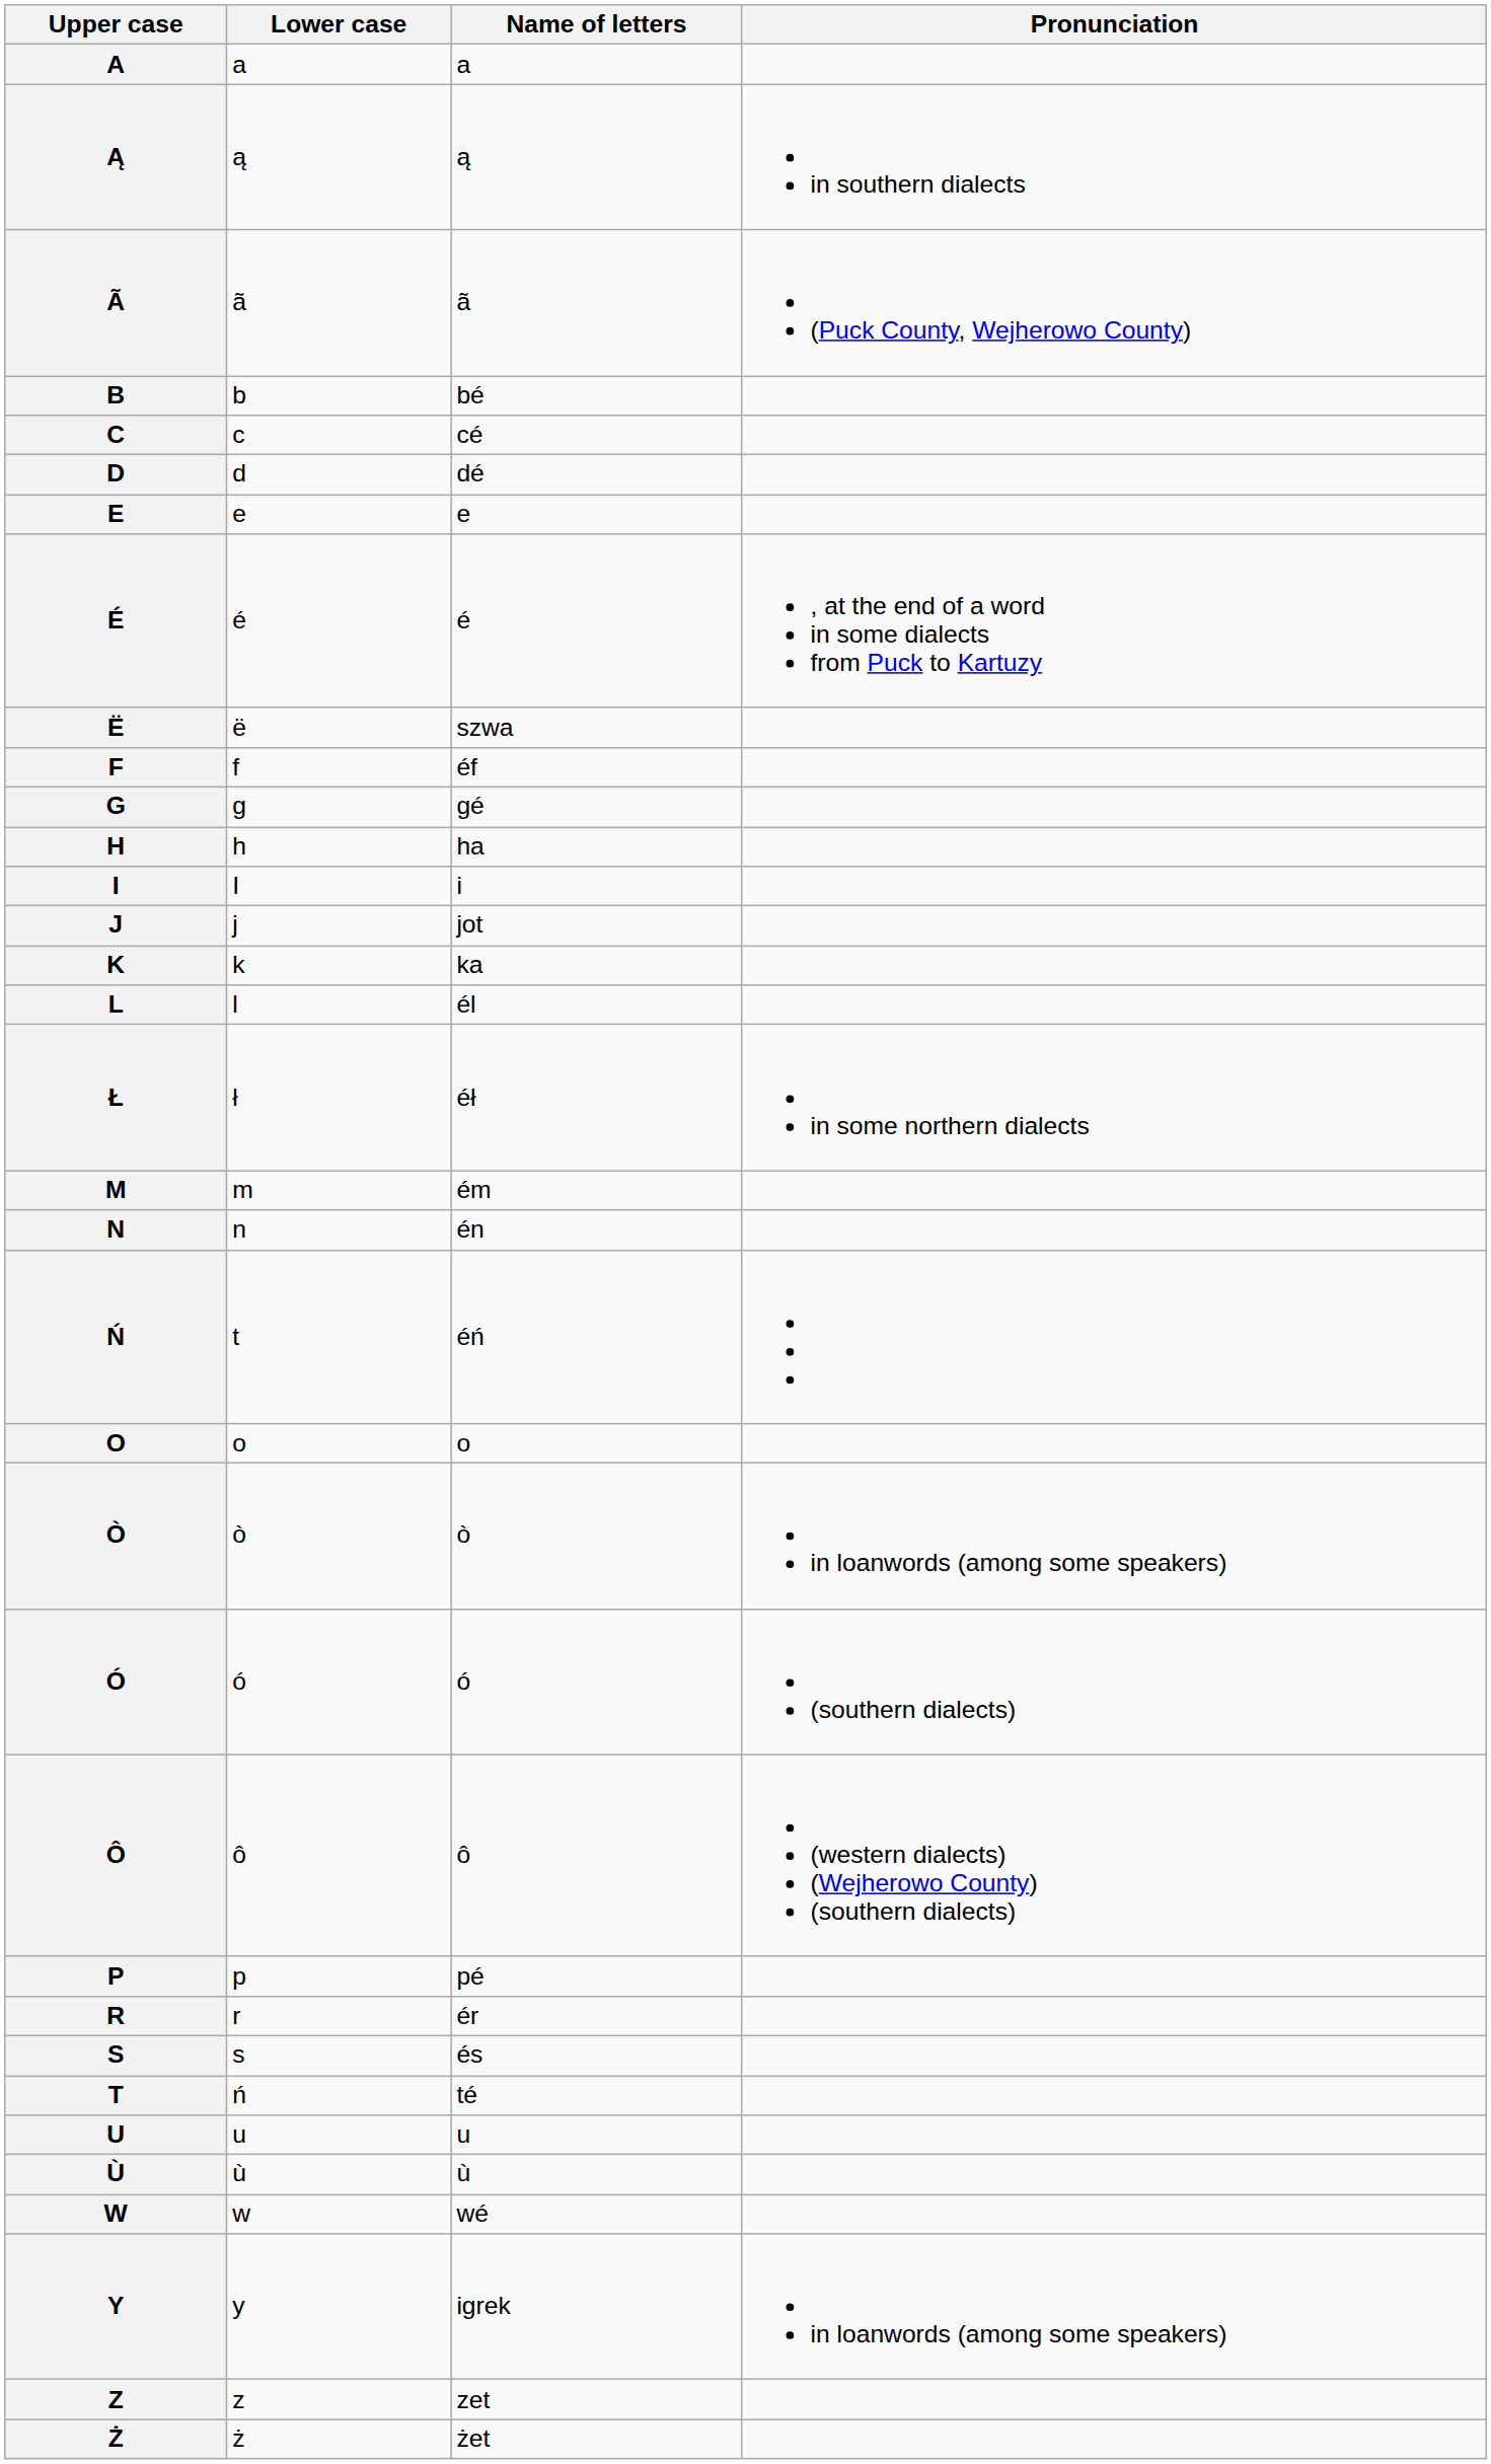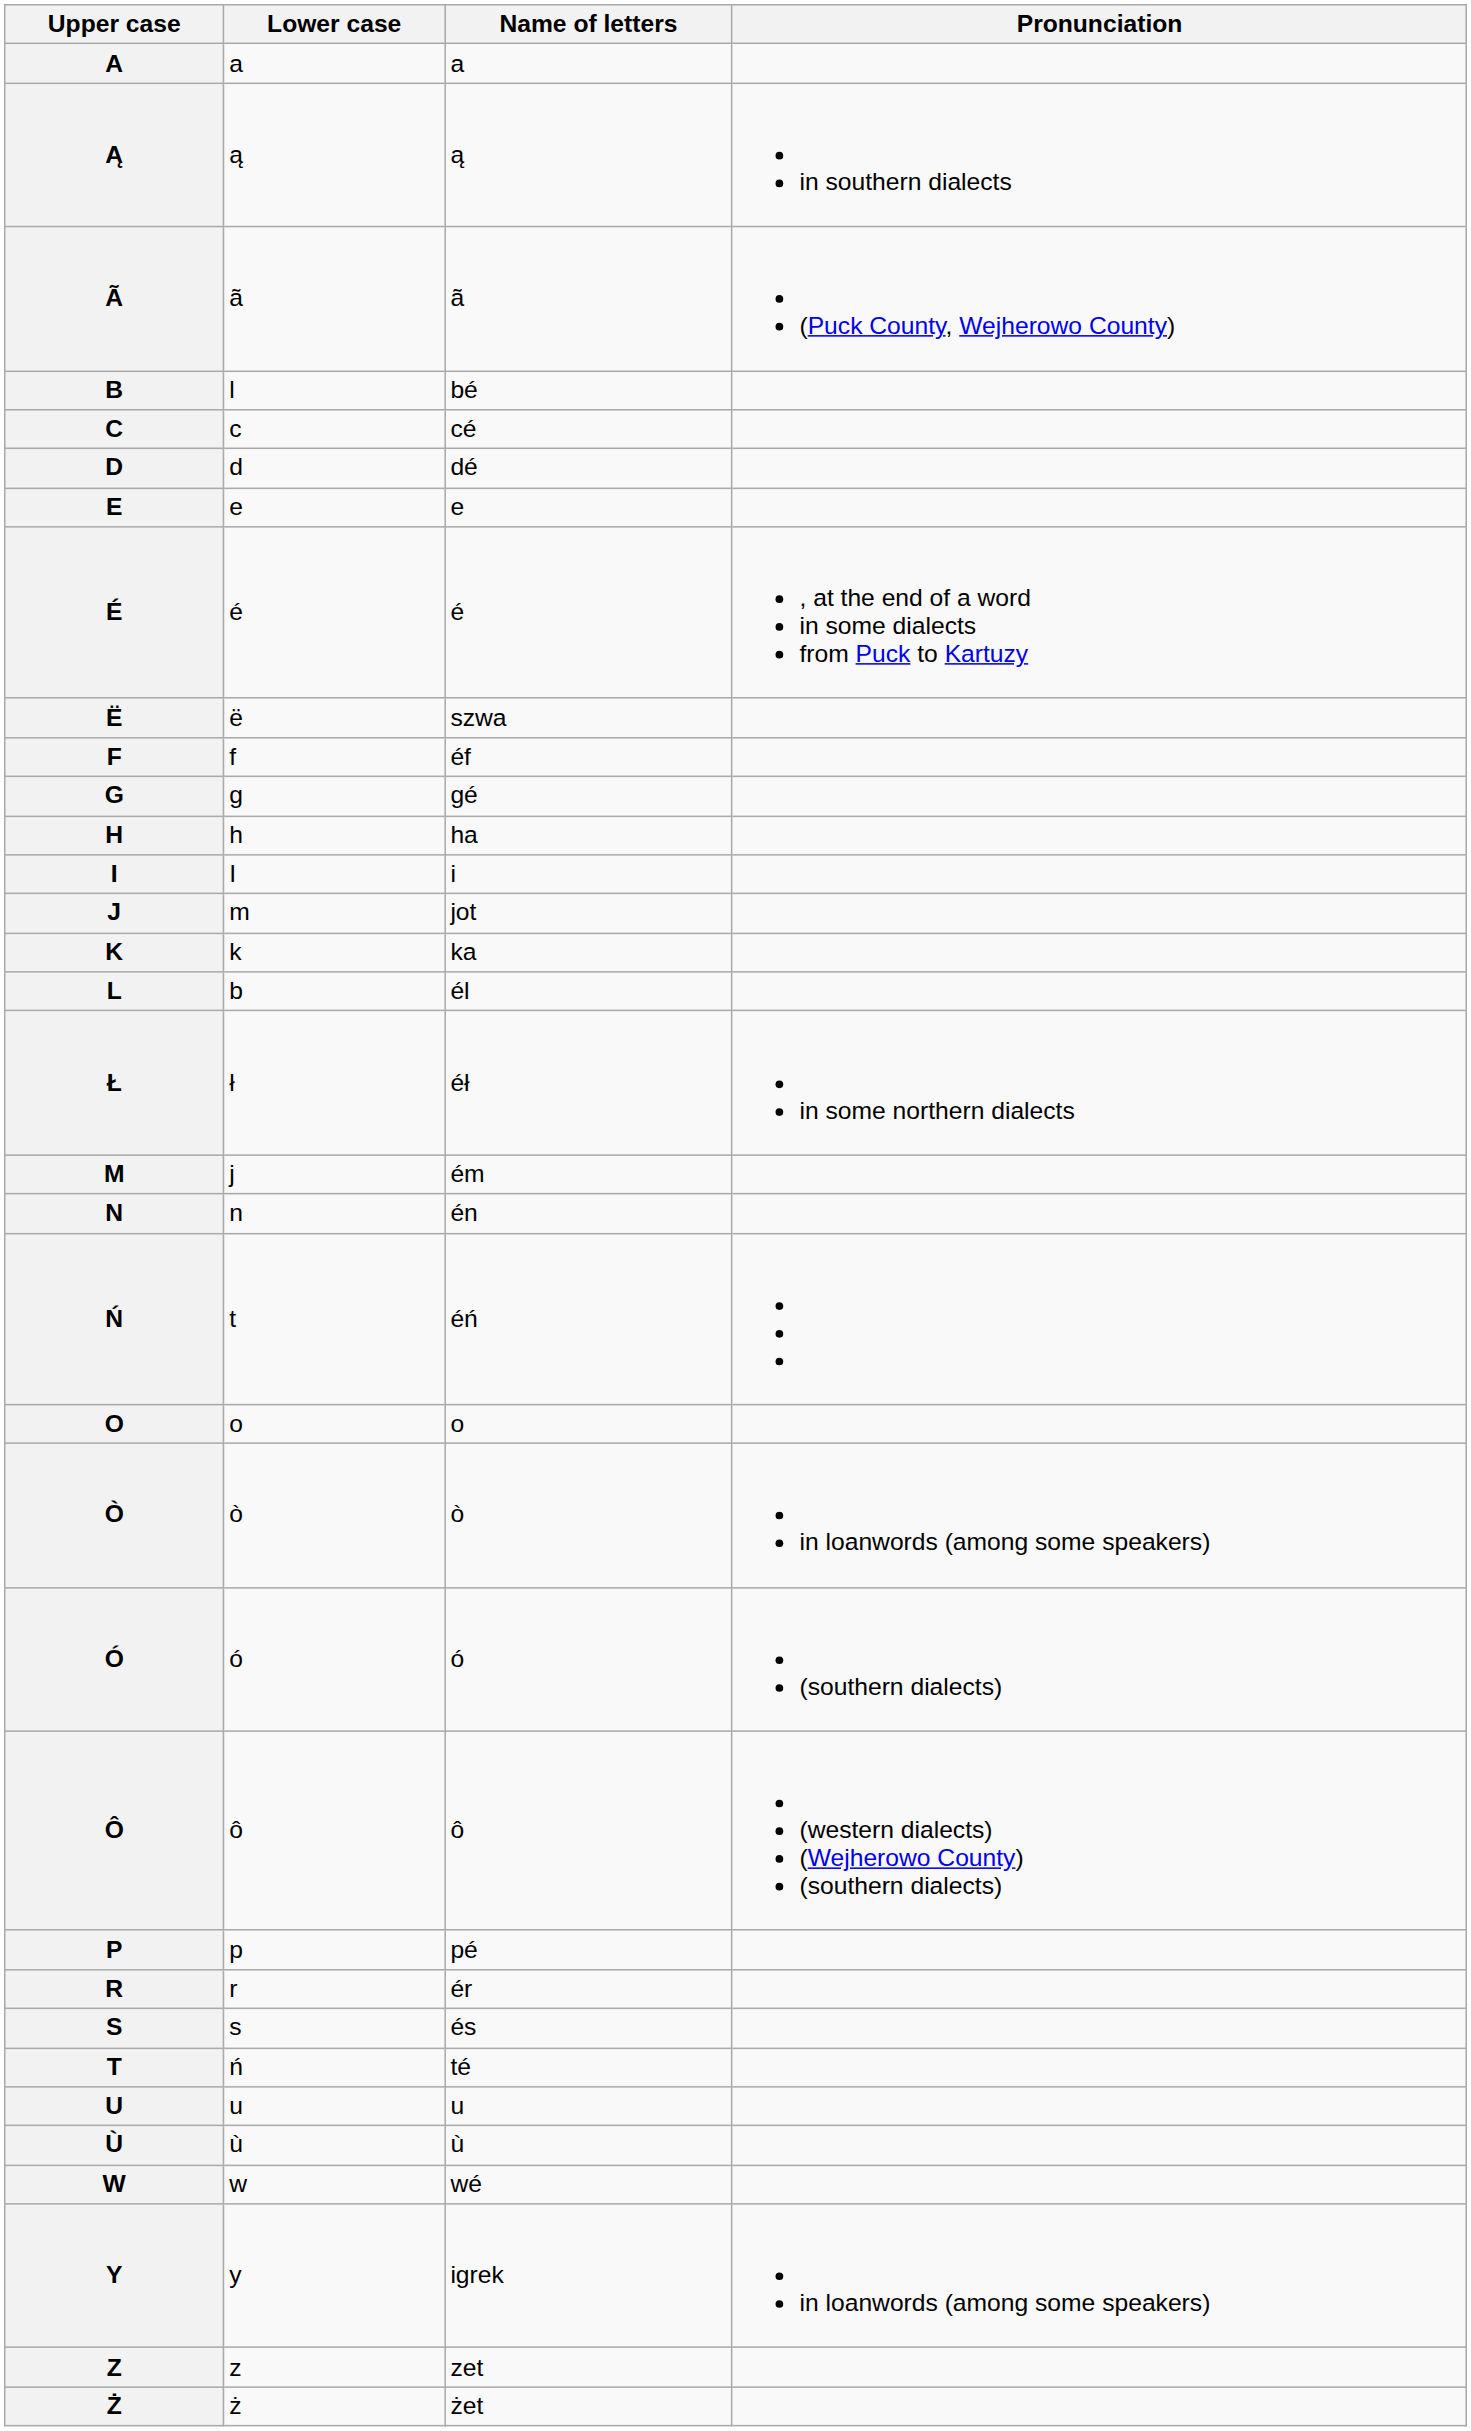B | Lower case: b -> l
J | Lower case: j -> m
L | Lower case: l -> b
M | Lower case: m -> j
